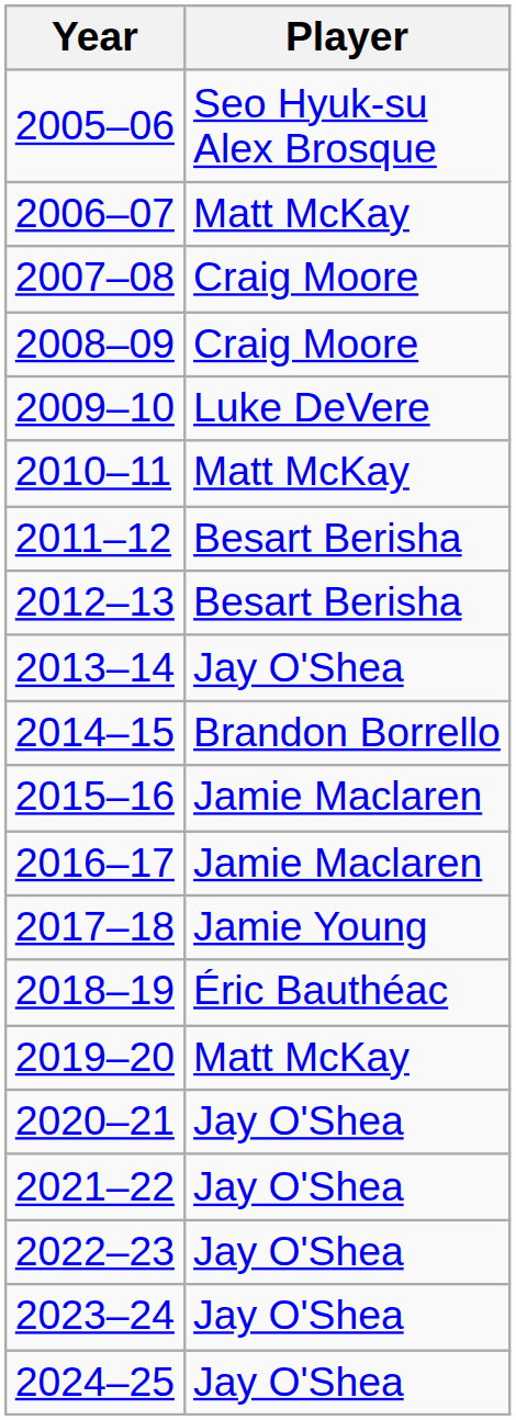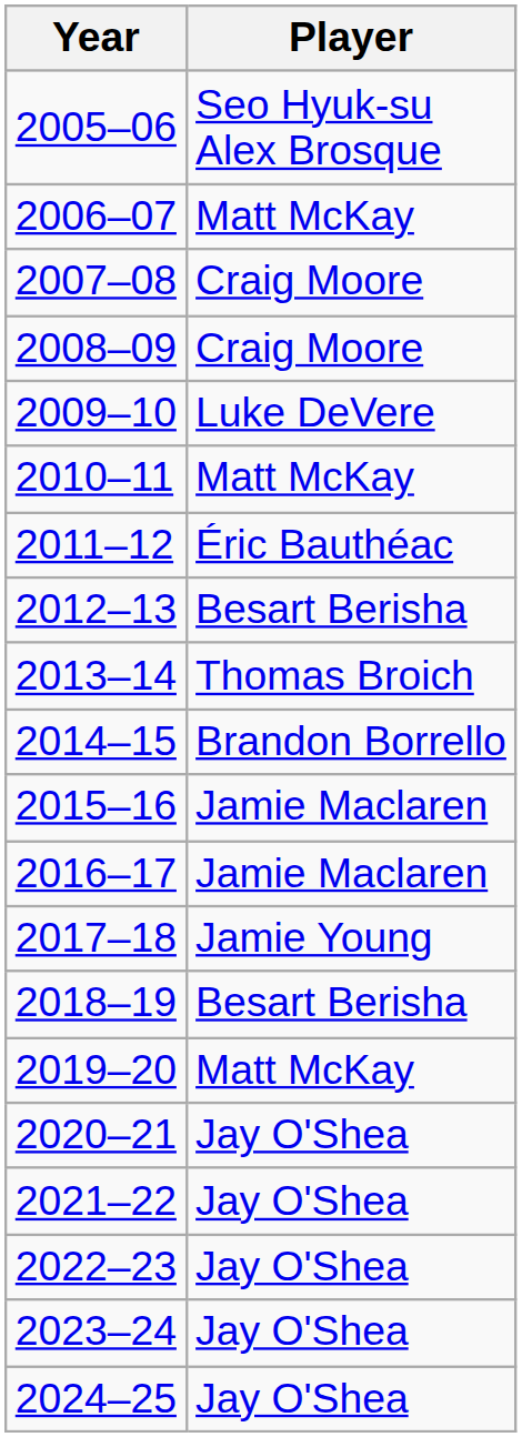2011–12 | Player: Besart Berisha -> Éric Bauthéac
2013–14 | Player: Jay O'Shea -> Thomas Broich
2018–19 | Player: Éric Bauthéac -> Besart Berisha
